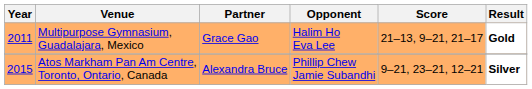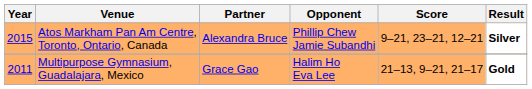rows swapped: Atos Markham Pan Am Centre, Toronto, Ontario, Canada <-> Multipurpose Gymnasium, Guadalajara, Mexico
